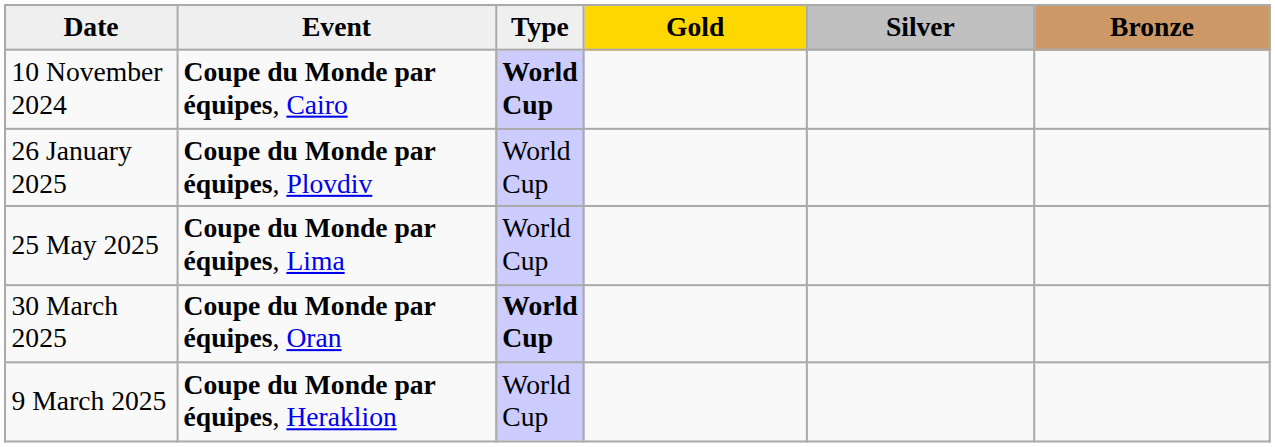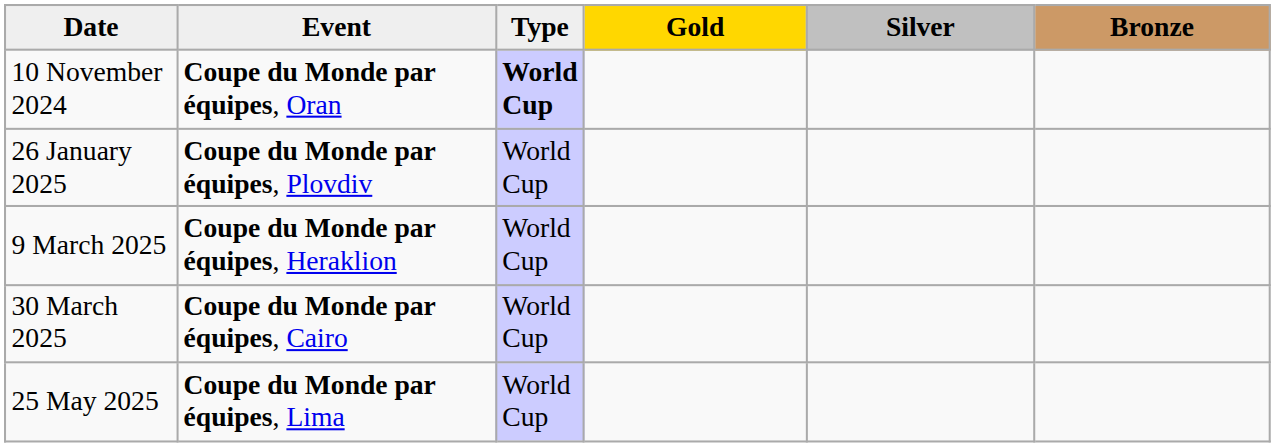10 November 2024 | Event: Coupe du Monde par équipes, Cairo -> Coupe du Monde par équipes, Oran
rows swapped: 9 March 2025 <-> 25 May 2025
30 March 2025 | Event: Coupe du Monde par équipes, Oran -> Coupe du Monde par équipes, Cairo
30 March 2025 | Type: bold -> normal
